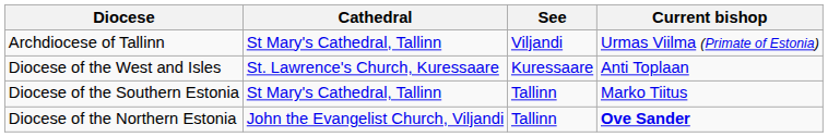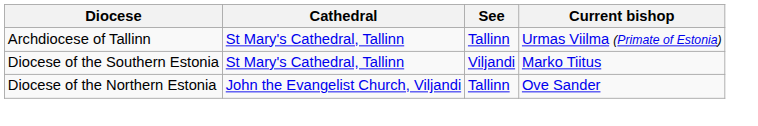Archdiocese of Tallinn | See: Viljandi -> Tallinn
- row: Diocese of the West and Isles | St. Lawrence's Church, Kuressaare | Kuressaare | Anti Toplaan
Diocese of the Southern Estonia | See: Tallinn -> Viljandi
Diocese of the Northern Estonia | Current bishop: bold -> normal
